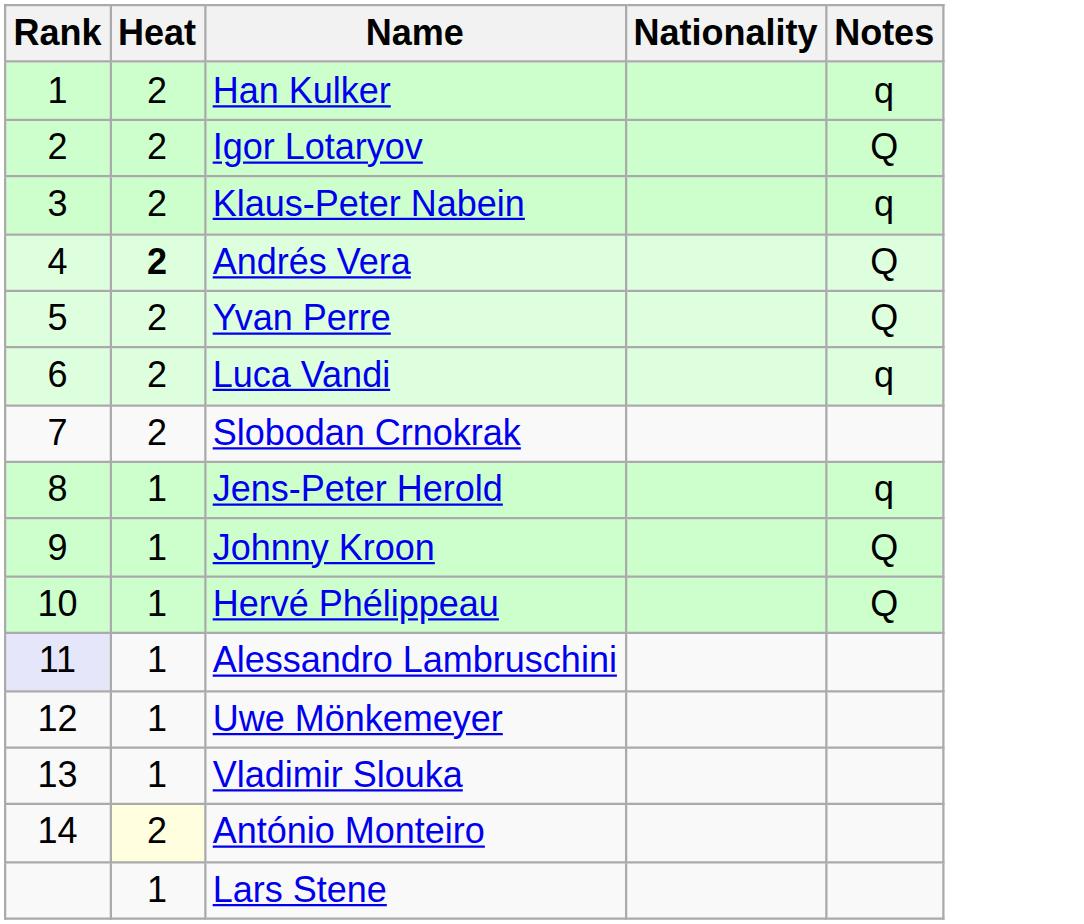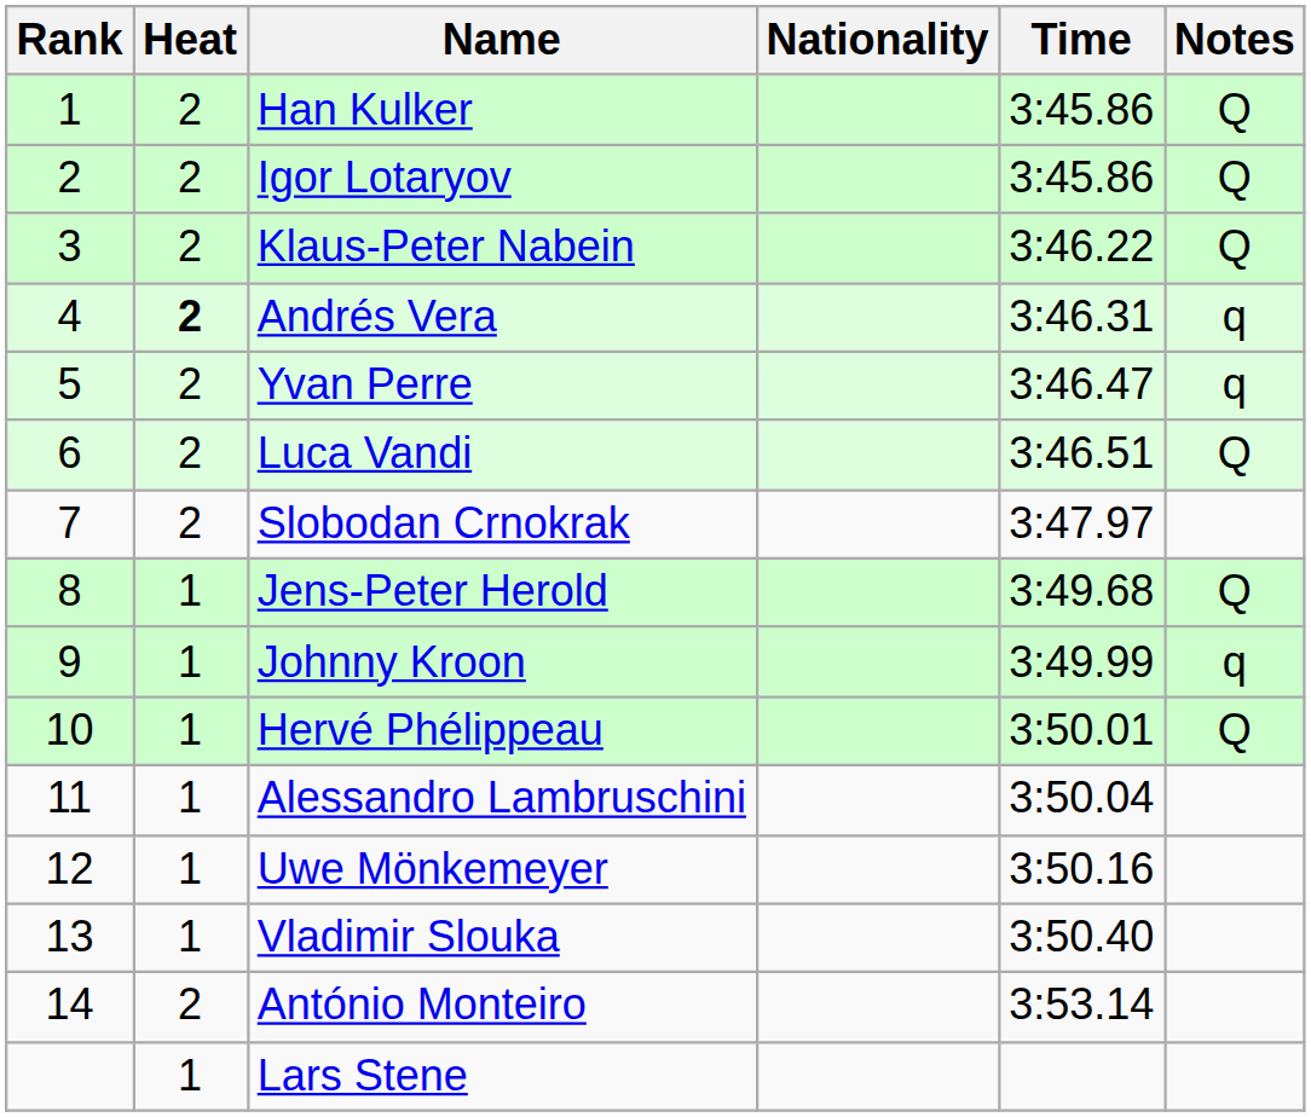+ column: Time | 3:45.86 | 3:45.86 | 3:46.22 | 3:46.31 | 3:46.47 | 3:46.51 | 3:47.97 | 3:49.68 | 3:49.99 | 3:50.01 | 3:50.04 | 3:50.16 | 3:50.40 | 3:53.14
Han Kulker | Notes: q -> Q
Klaus-Peter Nabein | Notes: q -> Q
Andrés Vera | Notes: Q -> q
Yvan Perre | Notes: Q -> q
Luca Vandi | Notes: q -> Q
Jens-Peter Herold | Notes: q -> Q
Johnny Kroon | Notes: Q -> q
Alessandro Lambruschini | Rank: lavender background -> no background
António Monteiro | Heat: lightyellow background -> no background
